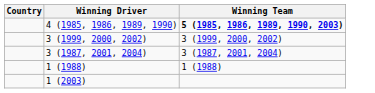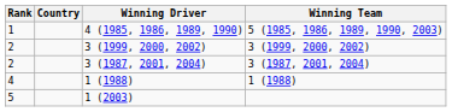+ column: Rank | 1 | 2 | 2 | 4 | 5
4 (1985, 1986, 1989, 1990) | Winning Team: bold -> normal
